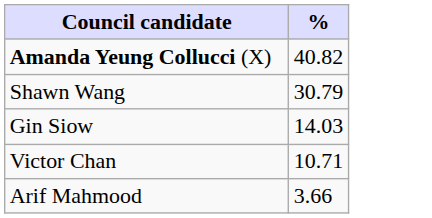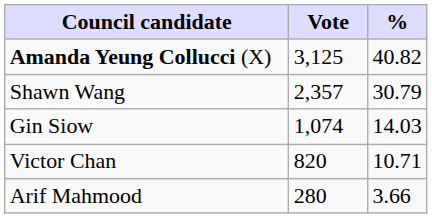+ column: Vote | 3,125 | 2,357 | 1,074 | 820 | 280
